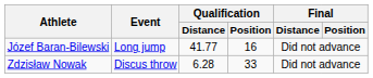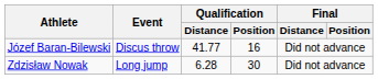Józef Baran-Bilewski | Event: Long jump -> Discus throw
Zdzisław Nowak | Event: Discus throw -> Long jump
Zdzisław Nowak | Qualification / Position: 33 -> 30
